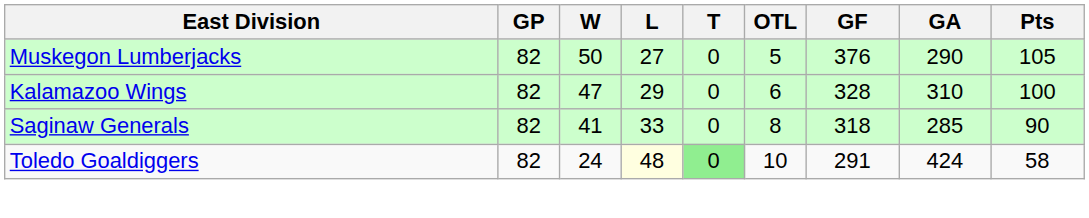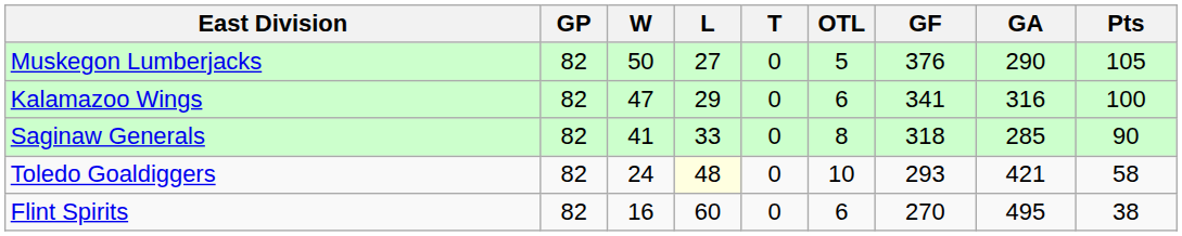Kalamazoo Wings | GF: 328 -> 341
Kalamazoo Wings | GA: 310 -> 316
Toledo Goaldiggers | T: lightgreen background -> no background
Toledo Goaldiggers | GF: 291 -> 293
Toledo Goaldiggers | GA: 424 -> 421
+ row: Flint Spirits | 82 | 16 | 60 | 0 | 6 | 270 | 495 | 38
